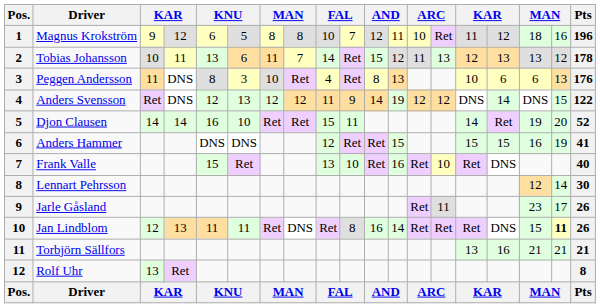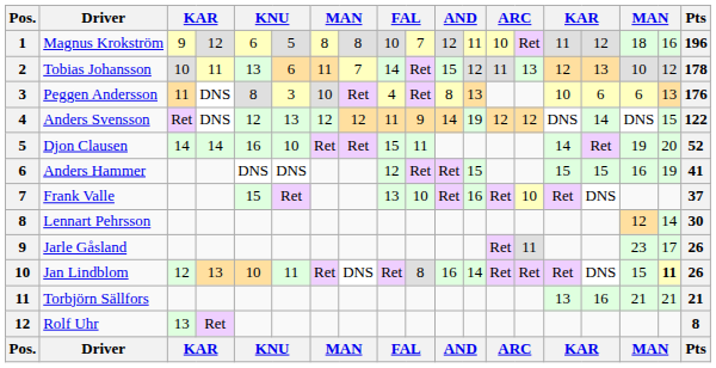Tobias Johansson | column 17: 13 -> 10
Frank Valle | Pts: 40 -> 37
Jan Lindblom | column 5: 11 -> 10
